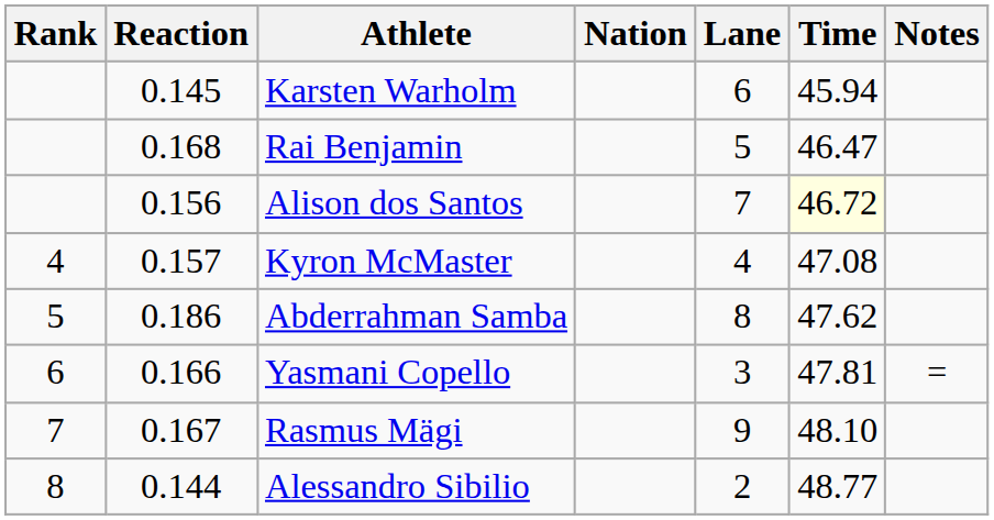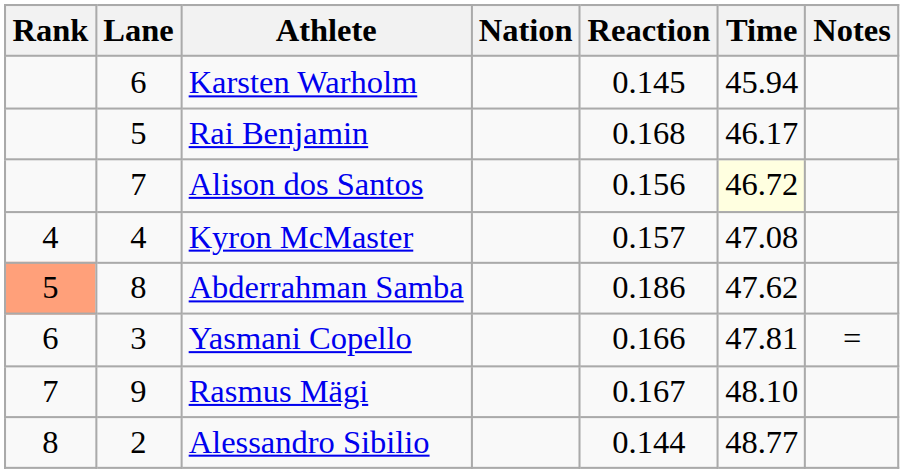columns swapped: Lane <-> Reaction
Rai Benjamin | Time: 46.47 -> 46.17
Abderrahman Samba | Rank: no background -> lightsalmon background
